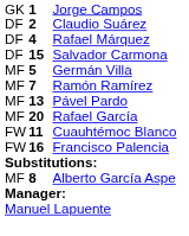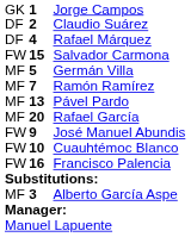Salvador Carmona | column 1: DF -> FW
+ row: FW | 9 | José Manuel Abundis
Cuauhtémoc Blanco | column 2: 11 -> 10
Alberto García Aspe | column 2: 8 -> 3
